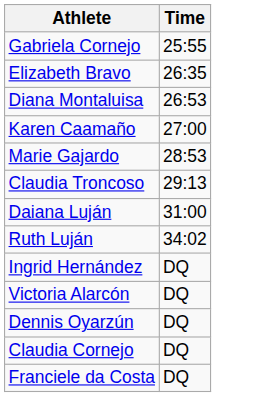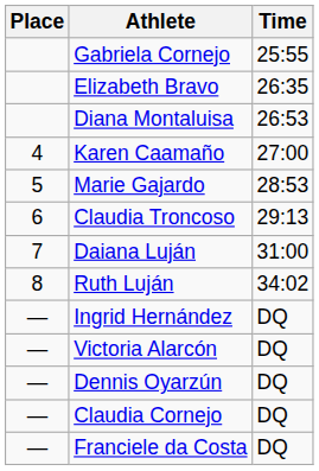+ column: Place | 4 | 5 | 6 | 7 | 8 | — | — | — | — | —
